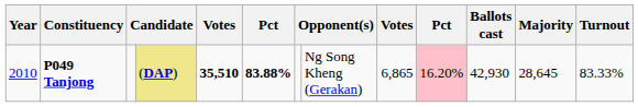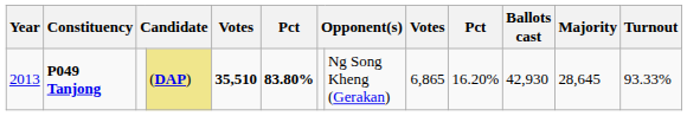P049 Tanjong | Year: 2010 -> 2013
P049 Tanjong | column 6: 83.88% -> 83.80%
P049 Tanjong | column 10: pink background -> no background
P049 Tanjong | Turnout: 83.33% -> 93.33%
